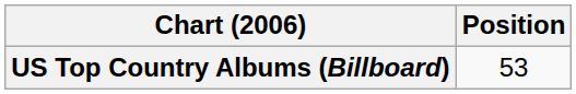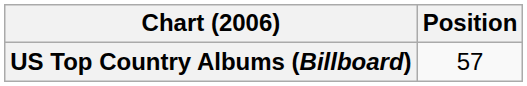US Top Country Albums (Billboard) | Position: 53 -> 57
